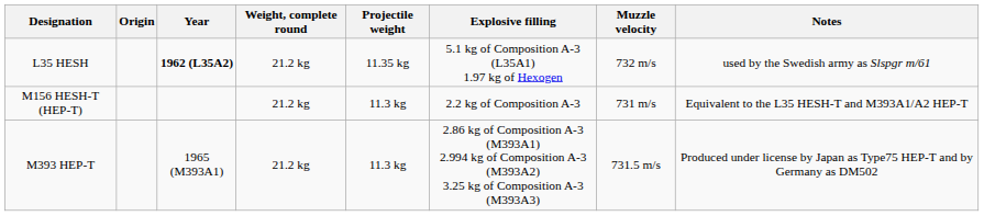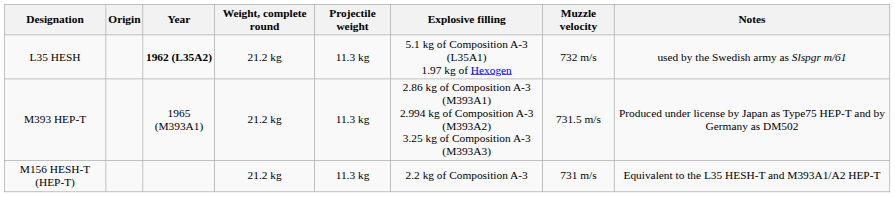L35 HESH | Projectile weight: 11.35 kg -> 11.3 kg
rows swapped: M393 HEP-T <-> M156 HESH-T (HEP-T)
